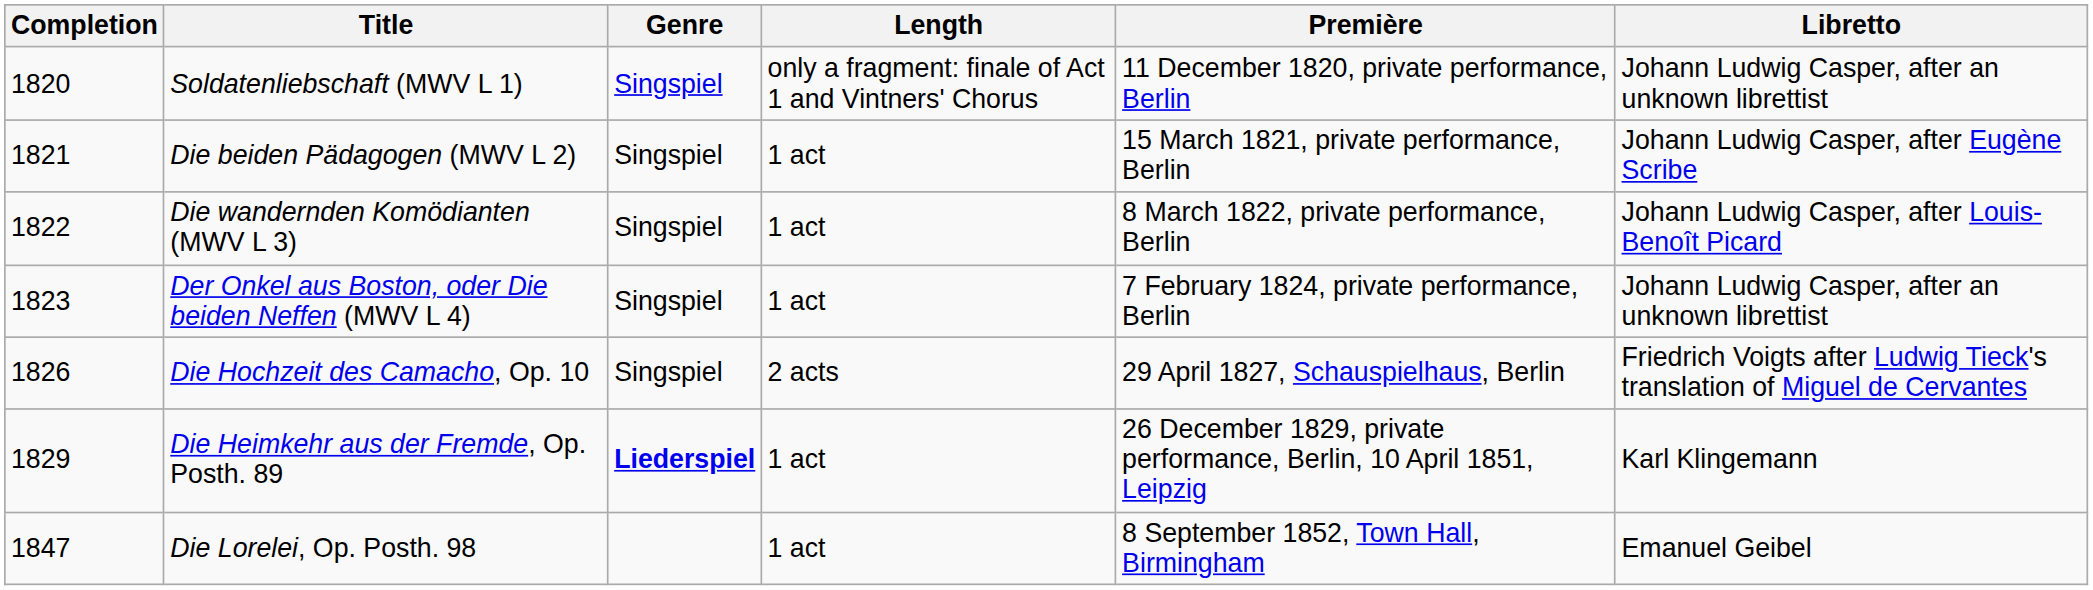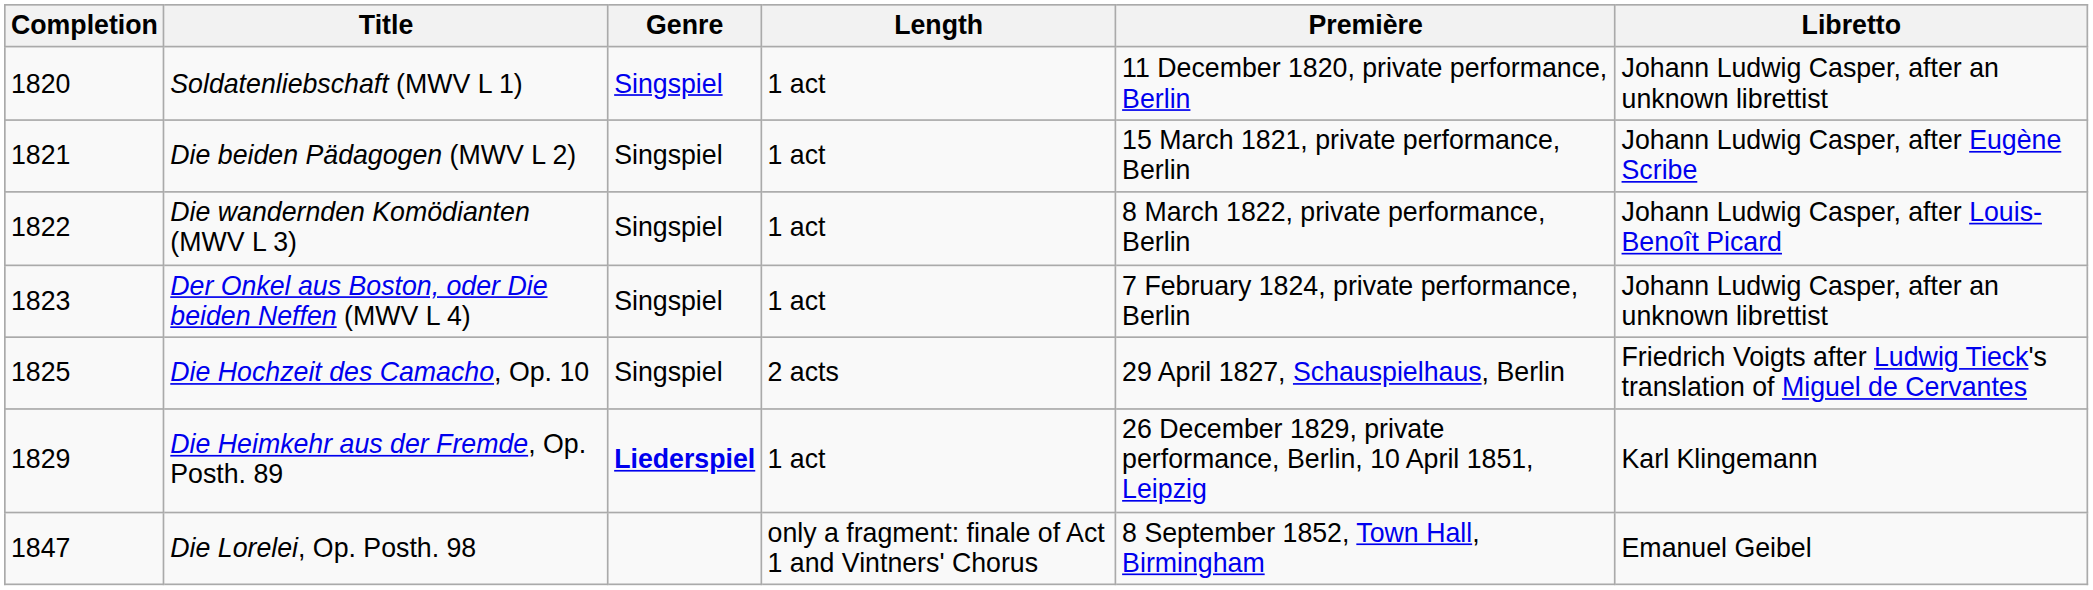Soldatenliebschaft (MWV L 1) | Length: only a fragment: finale of Act 1 and Vintners' Chorus -> 1 act
Die Hochzeit des Camacho, Op. 10 | Completion: 1826 -> 1825
Die Lorelei, Op. Posth. 98 | Length: 1 act -> only a fragment: finale of Act 1 and Vintners' Chorus
